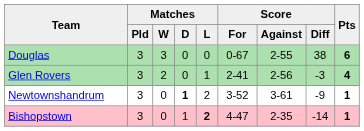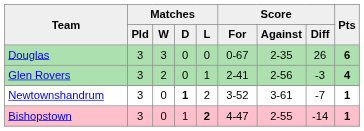Douglas | Score / Against: 2-55 -> 2-35
Douglas | Score / Diff: 38 -> 26
Newtownshandrum | Score / Diff: -9 -> -7
Bishopstown | Score / Against: 2-35 -> 2-55
